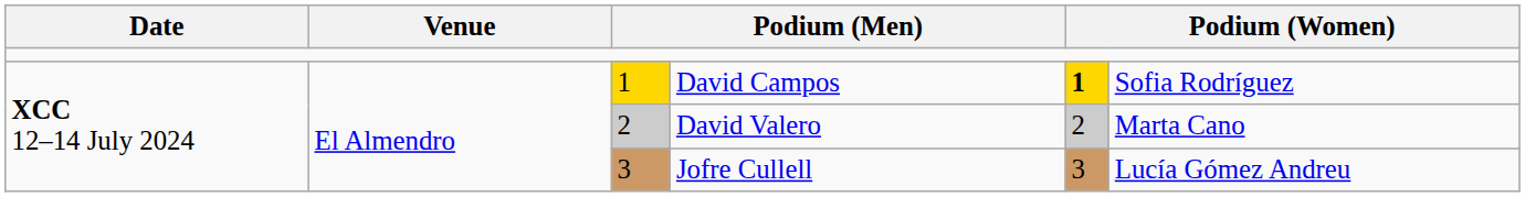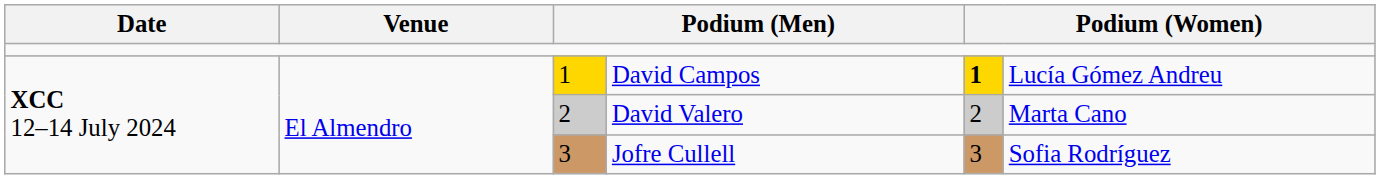David Campos | column 6: Sofia Rodríguez -> Lucía Gómez Andreu
Jofre Cullell | column 6: Lucía Gómez Andreu -> Sofia Rodríguez
